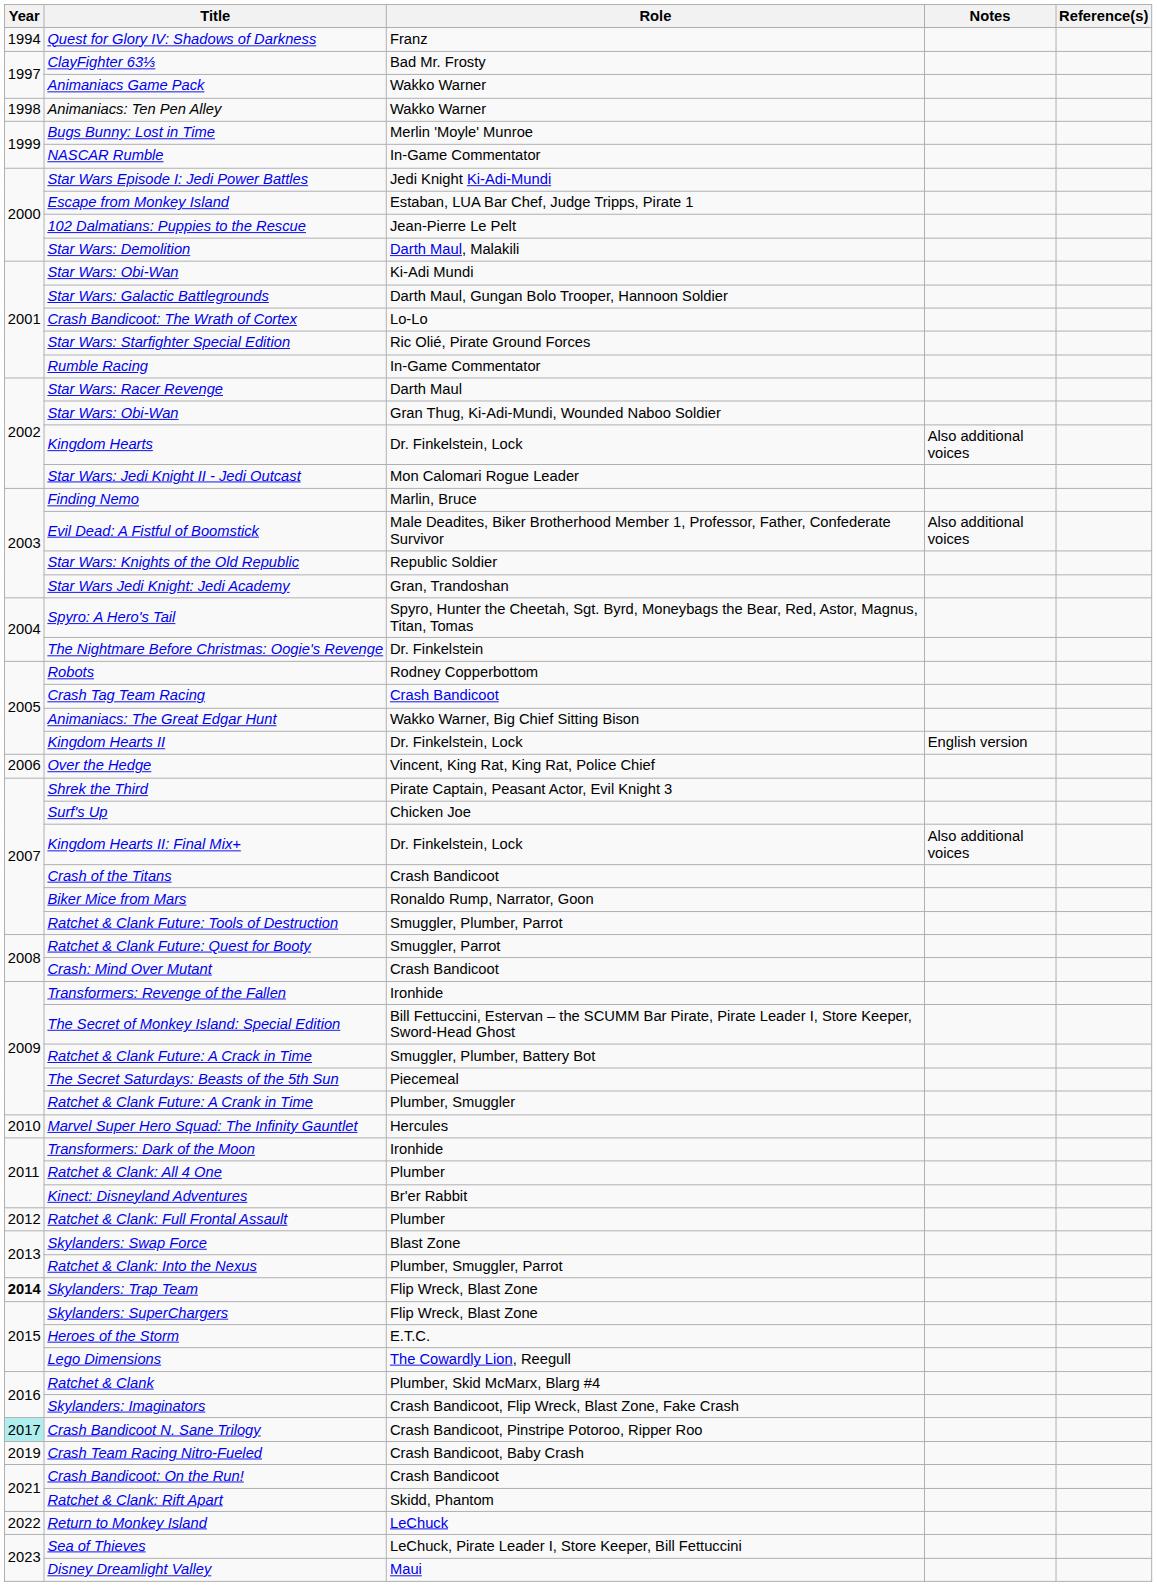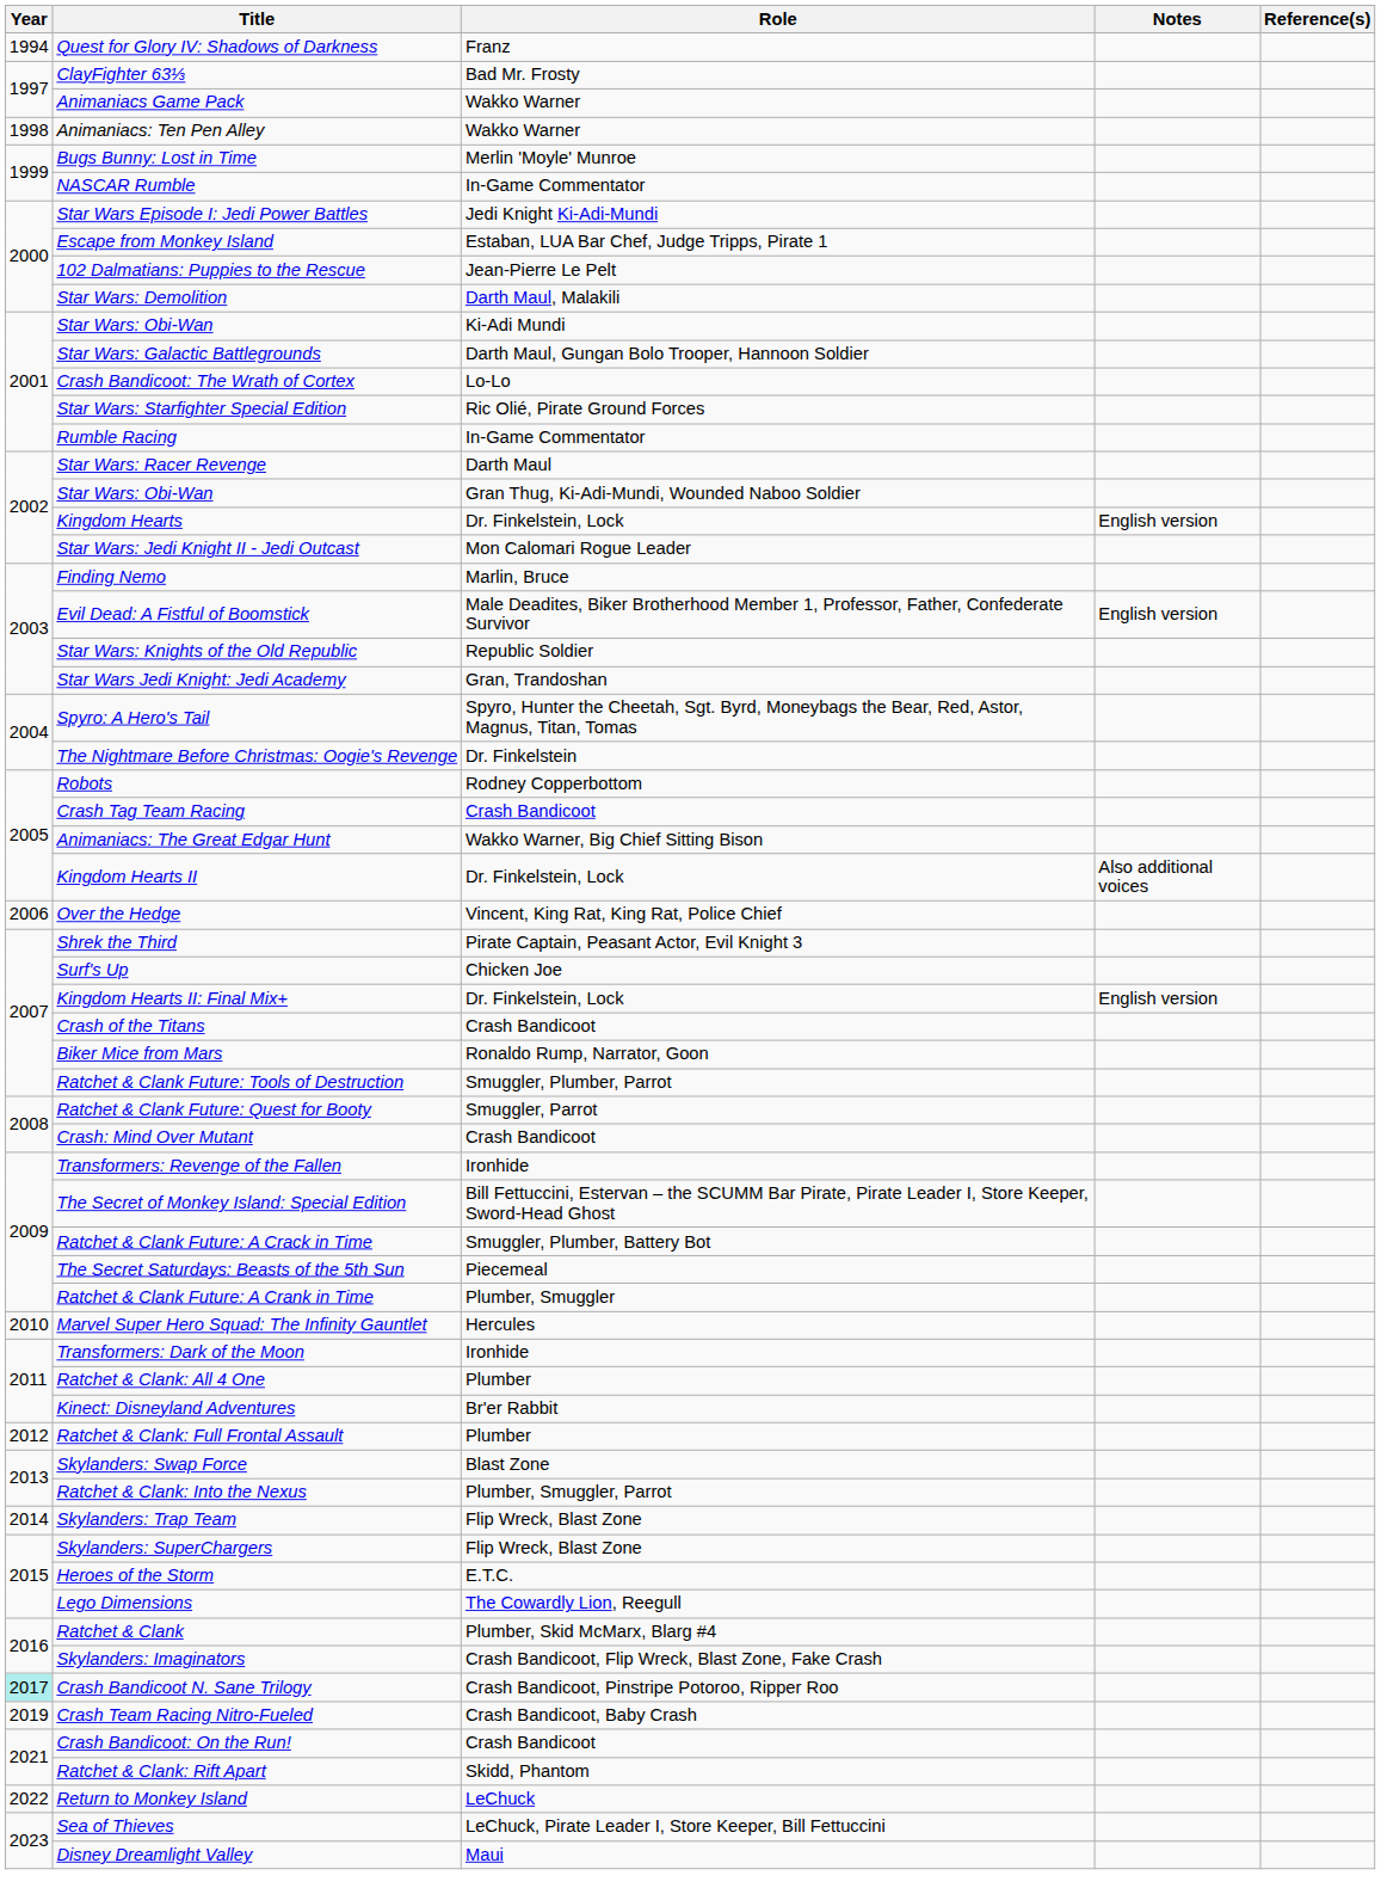Kingdom Hearts | Notes: Also additional voices -> English version
Evil Dead: A Fistful of Boomstick | Notes: Also additional voices -> English version
Kingdom Hearts II | Notes: English version -> Also additional voices
Kingdom Hearts II: Final Mix+ | Notes: Also additional voices -> English version
Skylanders: Trap Team | Year: bold -> normal
